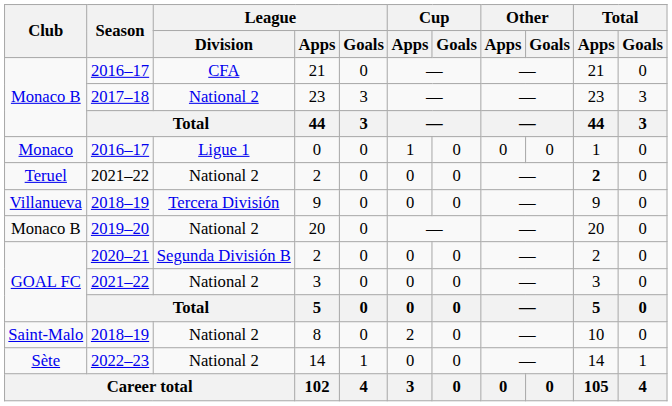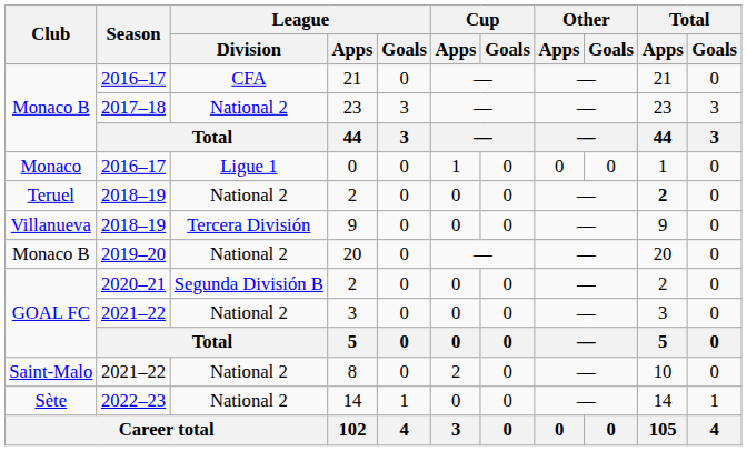Teruel / 2 | Season: 2021–22 -> 2018–19
8 | Season: 2018–19 -> 2021–22
